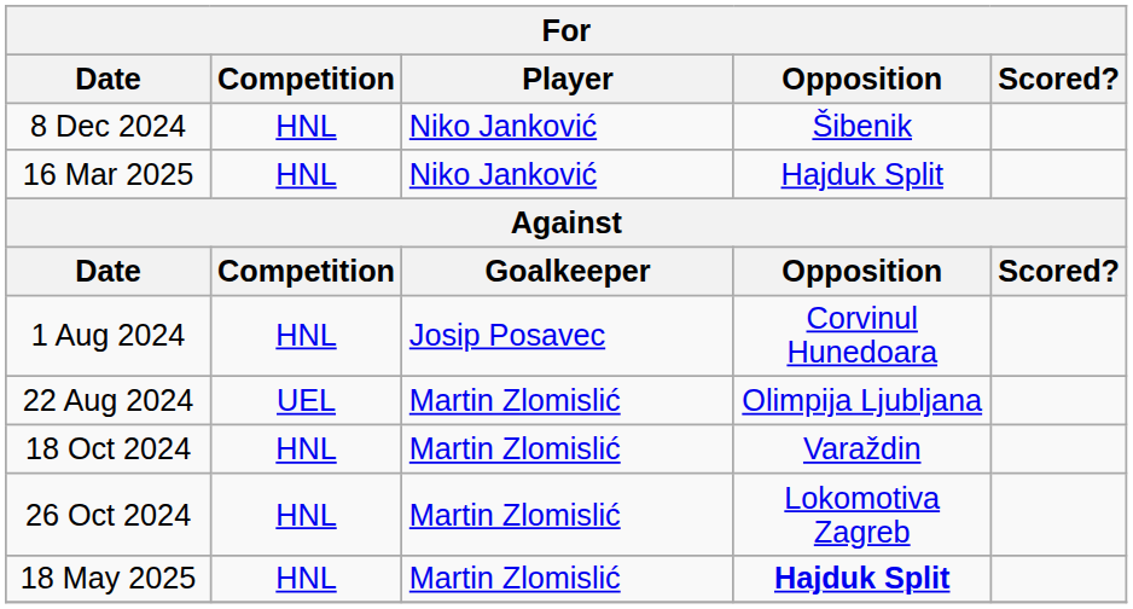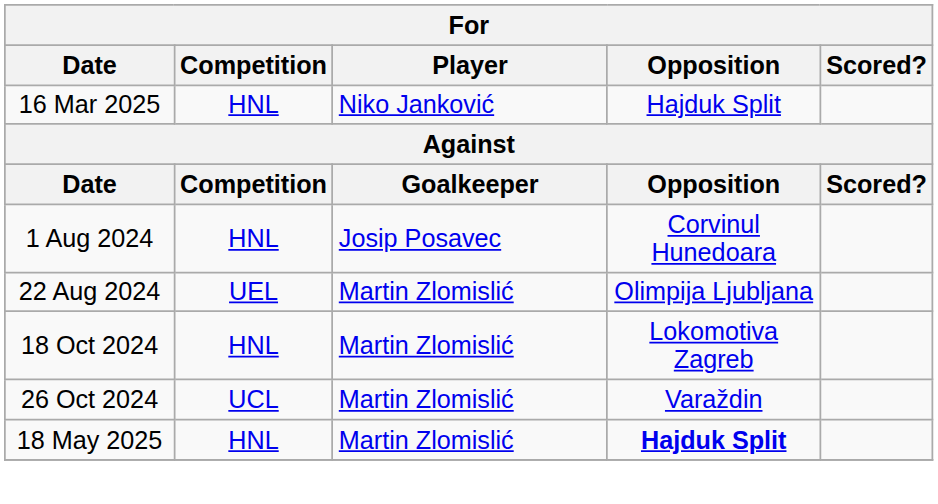- row: 8 Dec 2024 | HNL | Niko Janković | Šibenik
18 Oct 2024 | Opposition: Varaždin -> Lokomotiva Zagreb
26 Oct 2024 | Competition: HNL -> UCL
26 Oct 2024 | Opposition: Lokomotiva Zagreb -> Varaždin
